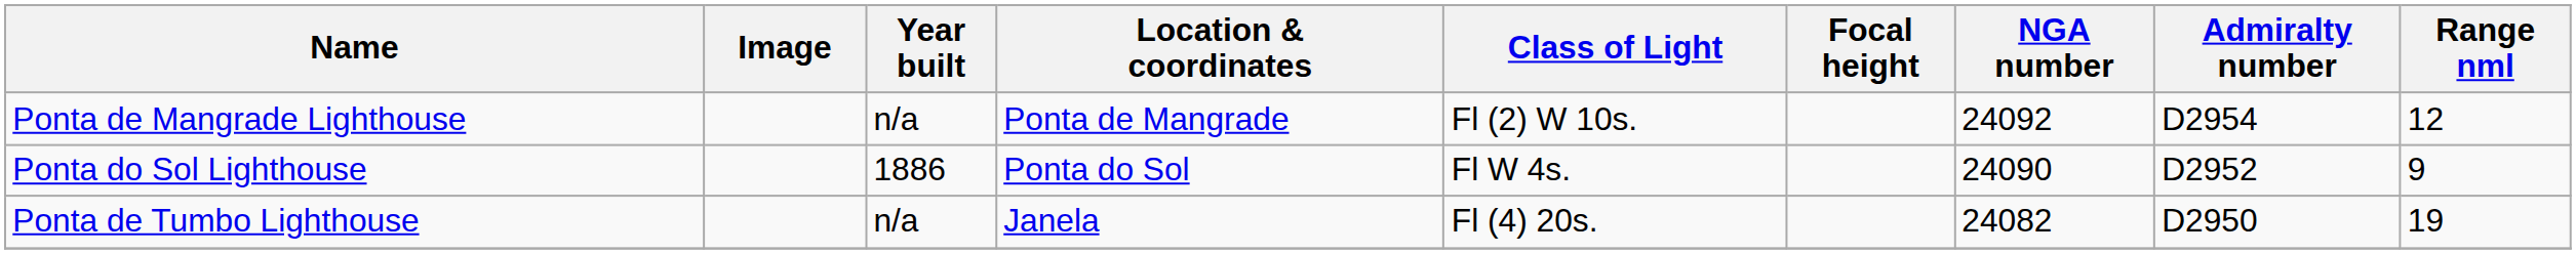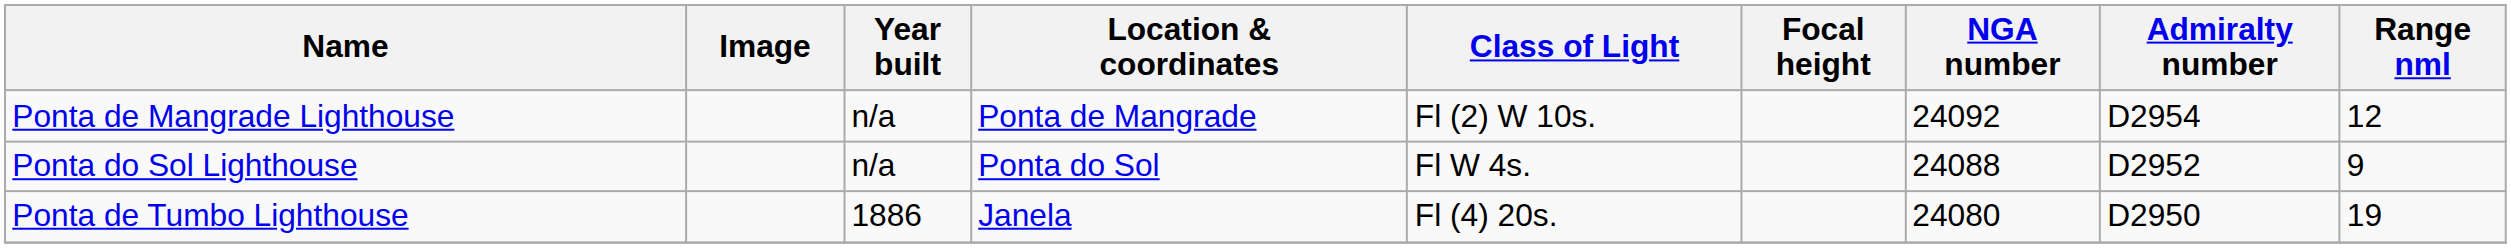Ponta do Sol Lighthouse | Year built: 1886 -> n/a
Ponta do Sol Lighthouse | NGA number: 24090 -> 24088
Ponta de Tumbo Lighthouse | Year built: n/a -> 1886
Ponta de Tumbo Lighthouse | NGA number: 24082 -> 24080
